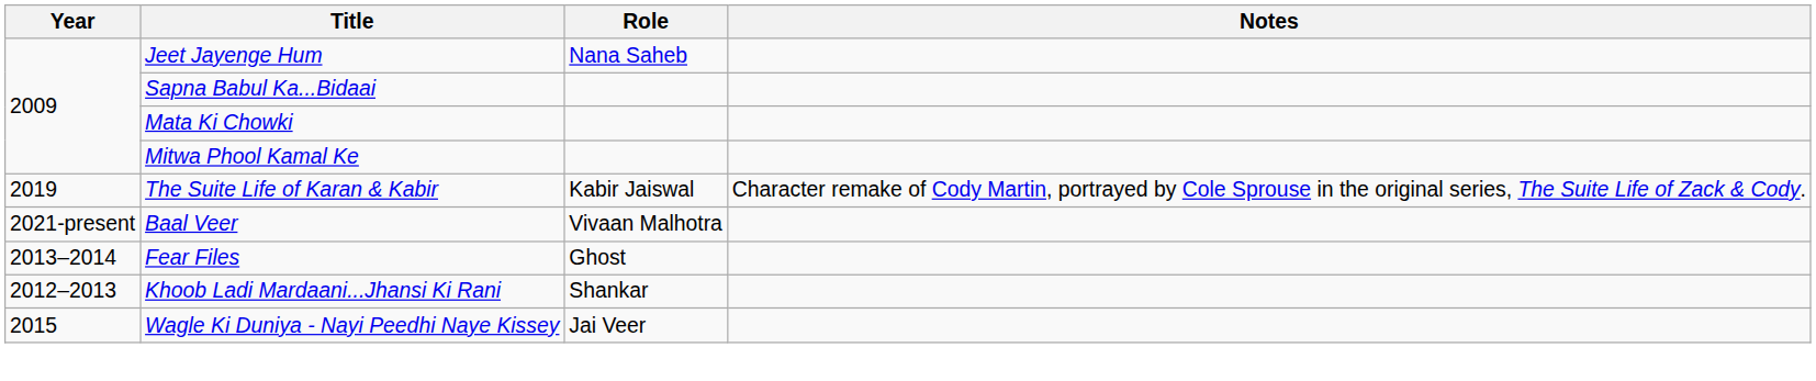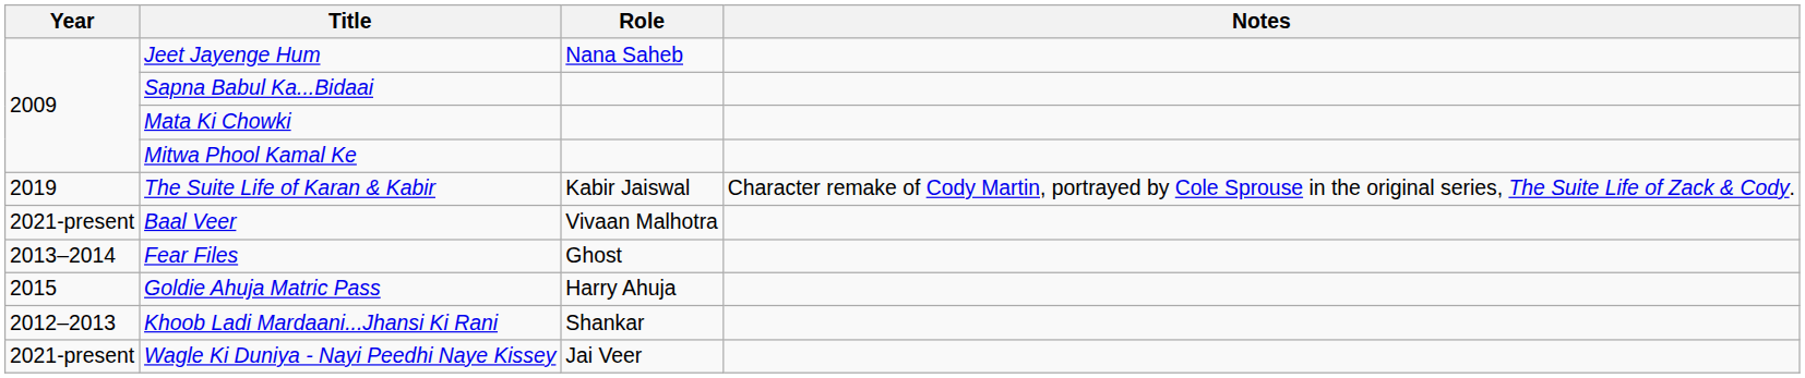+ row: 2015 | Goldie Ahuja Matric Pass | Harry Ahuja
Wagle Ki Duniya - Nayi Peedhi Naye Kissey | Year: 2015 -> 2021-present
